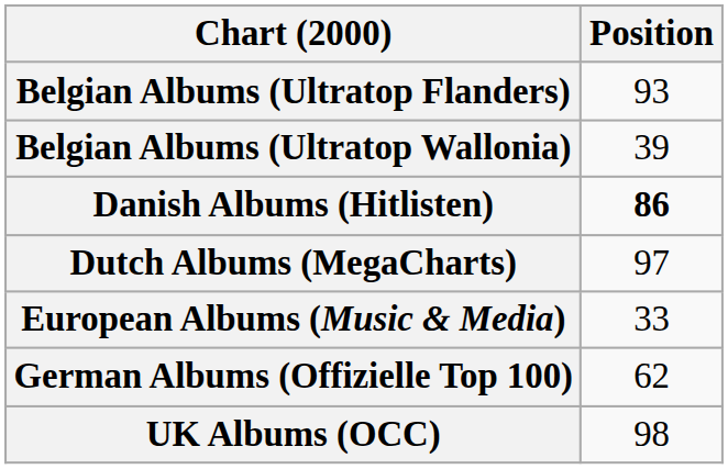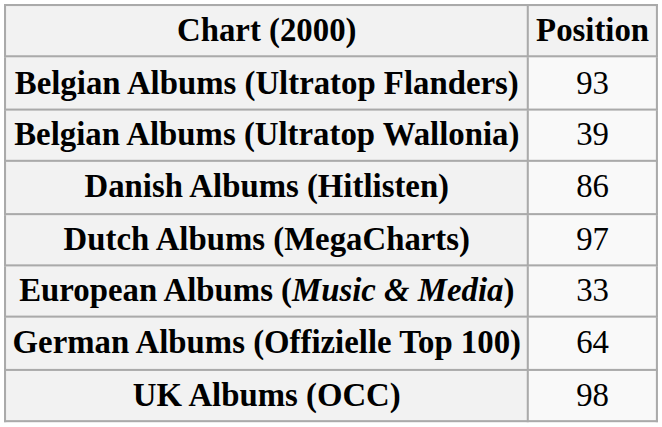Danish Albums (Hitlisten) | Position: bold -> normal
German Albums (Offizielle Top 100) | Position: 62 -> 64
